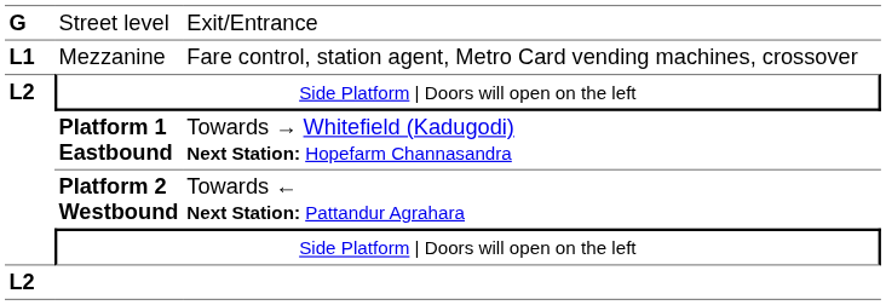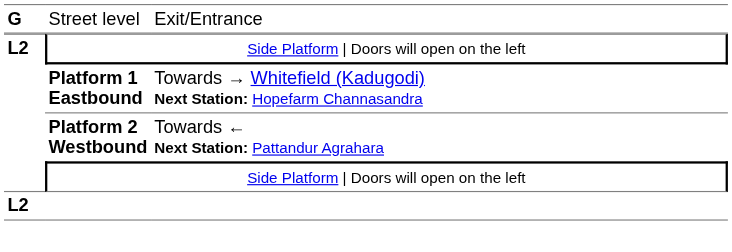- row: L1 | Mezzanine | Fare control, station agent, Metro Card vending machines, crossover
